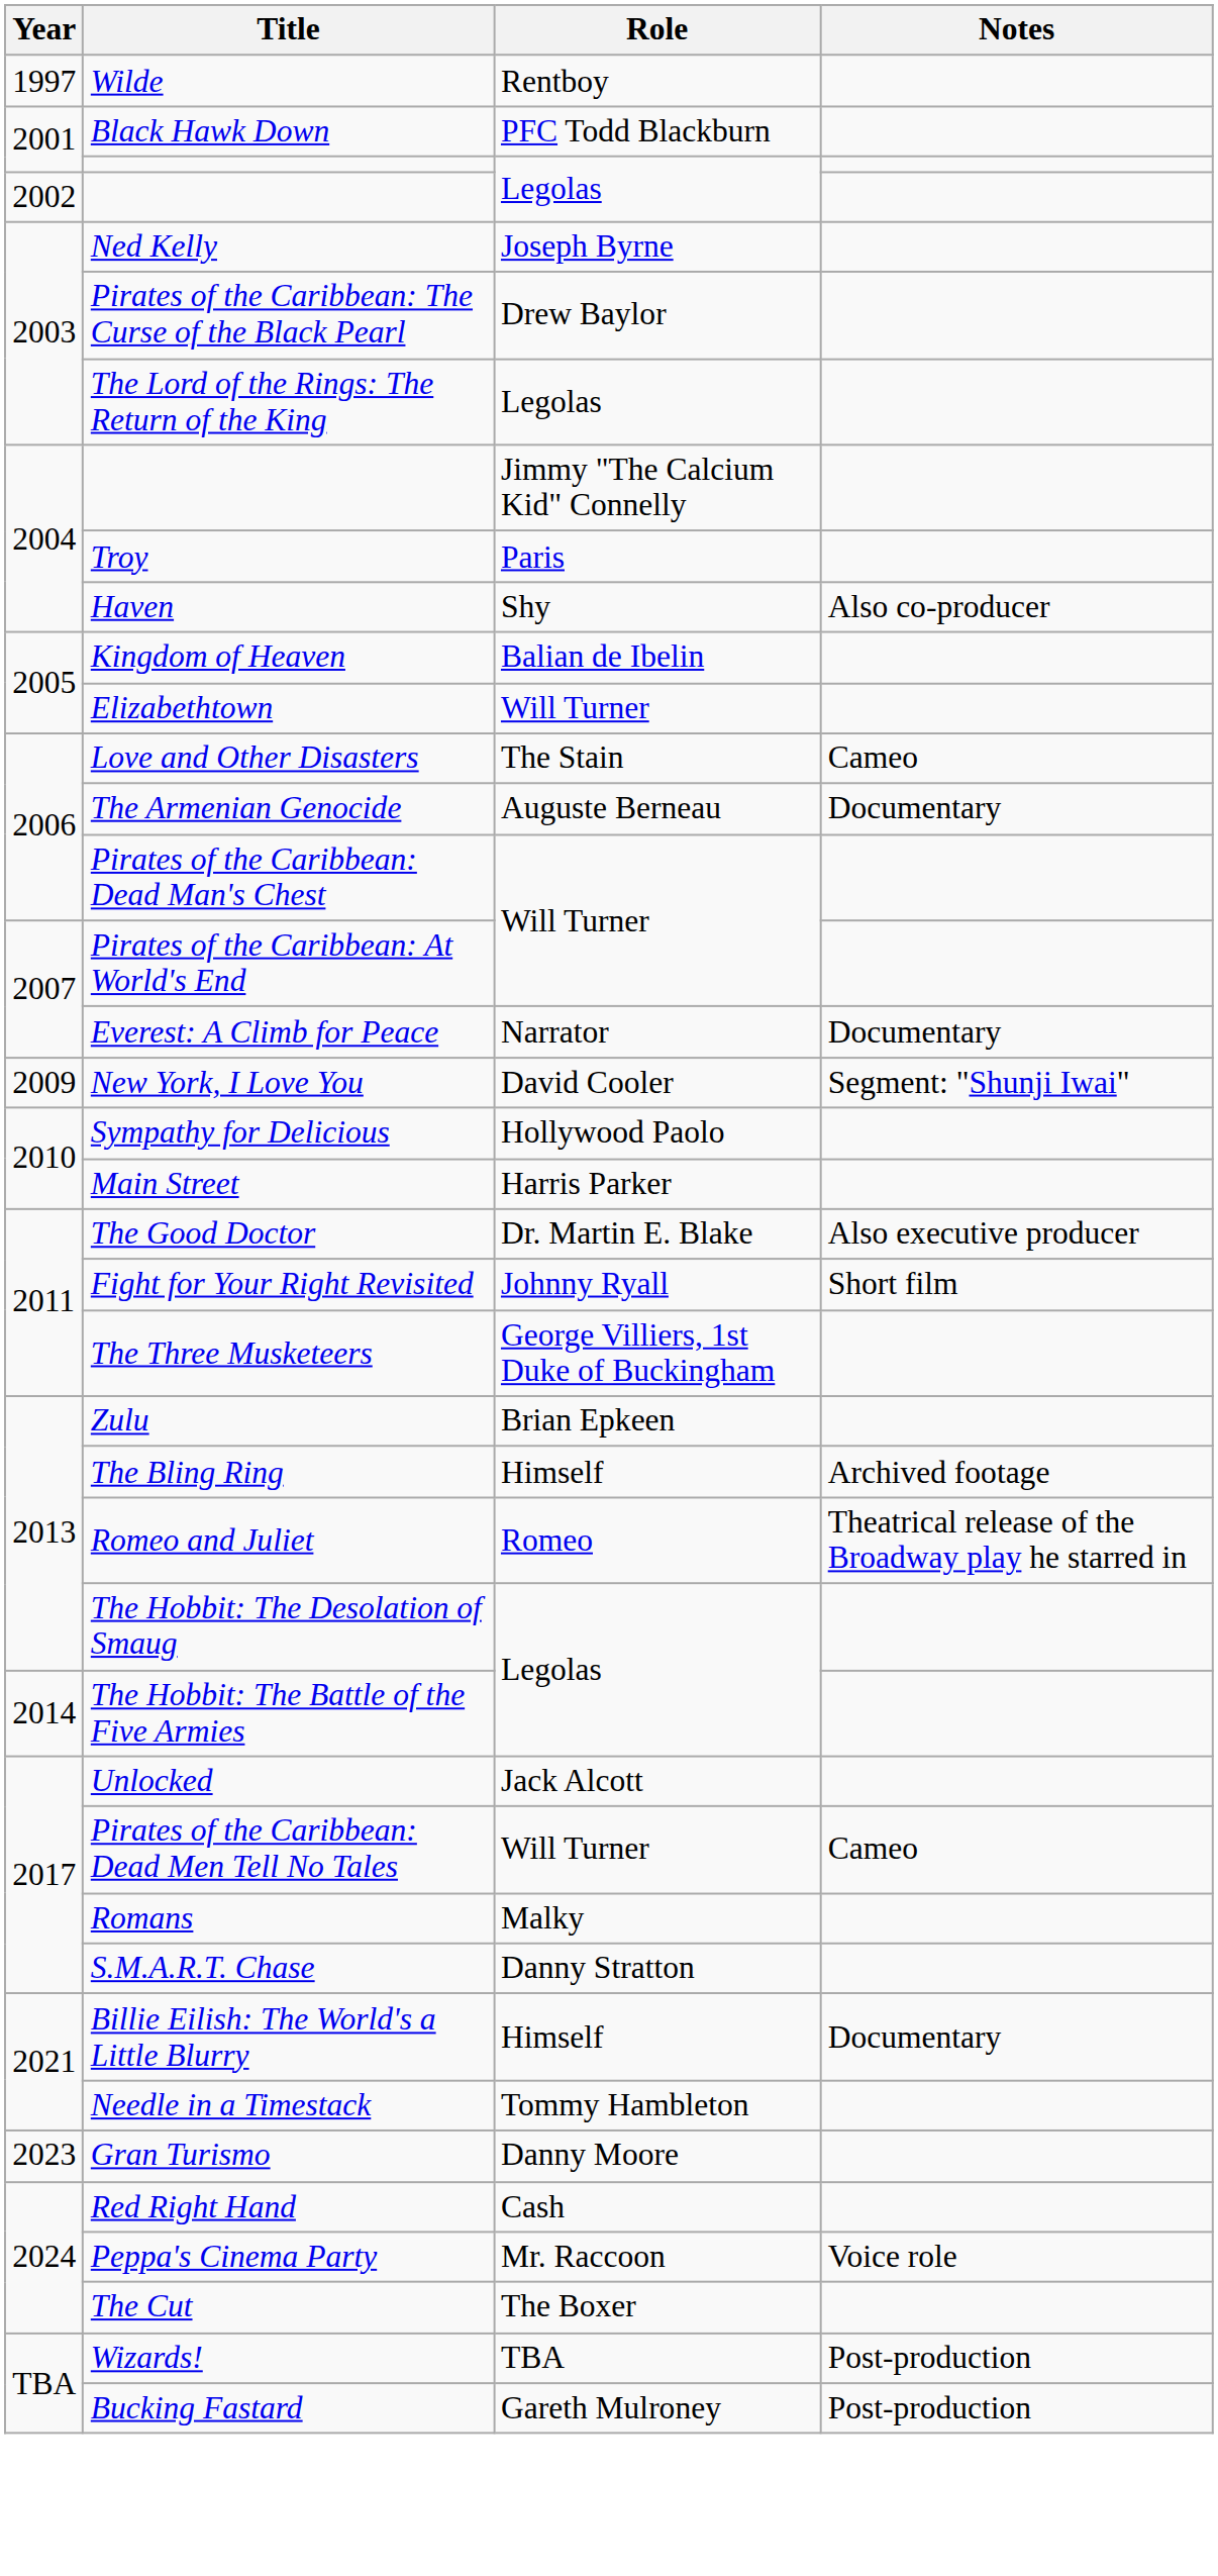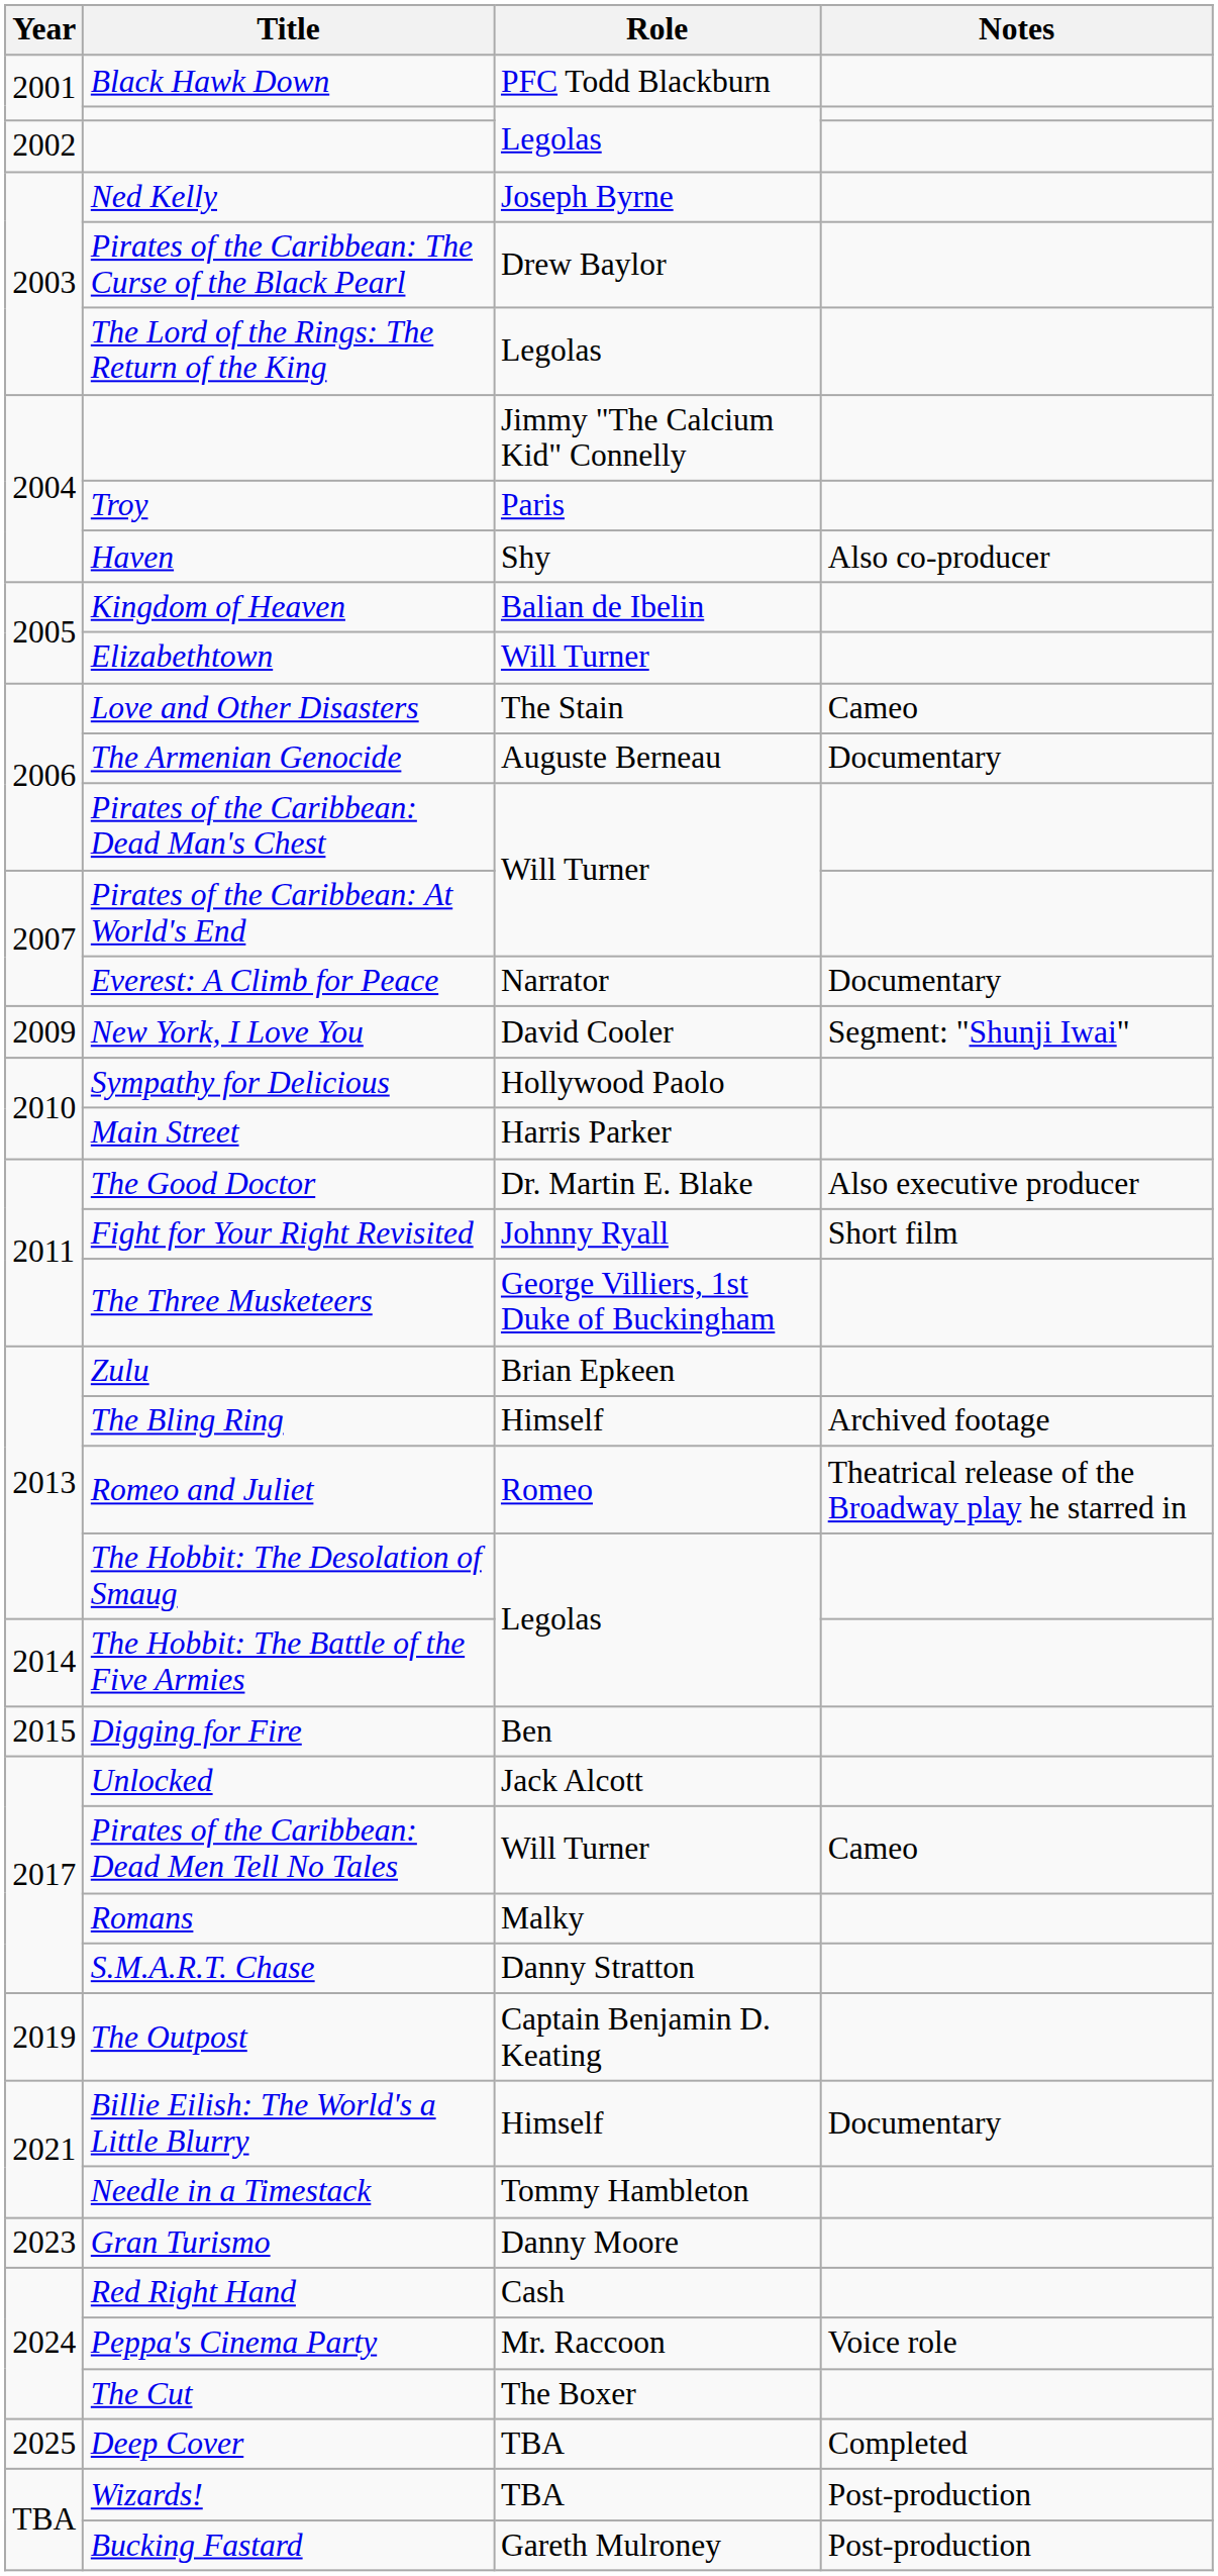- row: 1997 | Wilde | Rentboy
+ row: 2015 | Digging for Fire | Ben
+ row: 2019 | The Outpost | Captain Benjamin D. Keating
+ row: 2025 | Deep Cover | TBA | Completed
